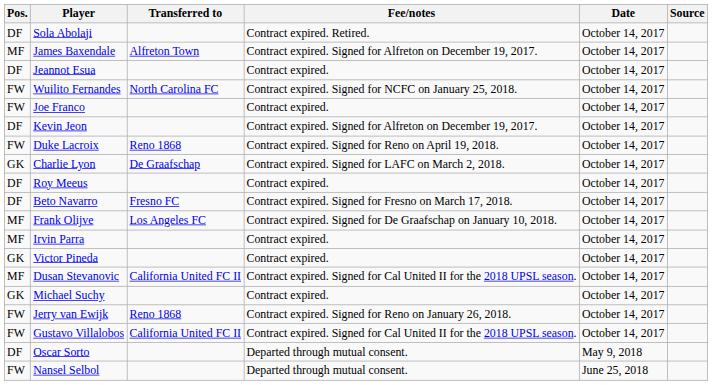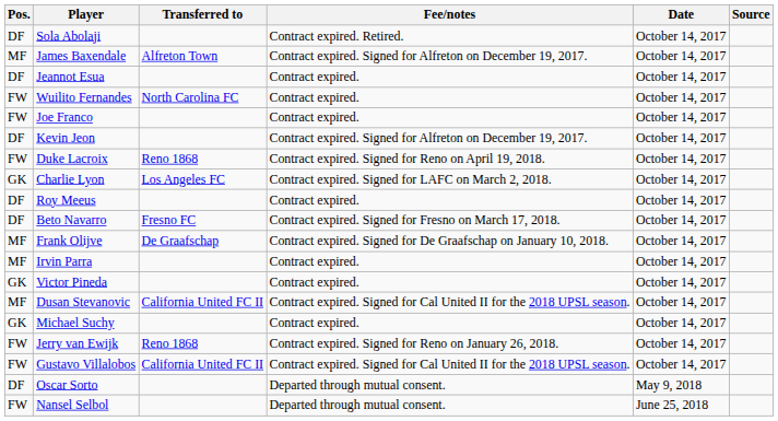Wuilito Fernandes | Fee/notes: Contract expired. Signed for NCFC on January 25, 2018. -> Contract expired.
Charlie Lyon | Transferred to: De Graafschap -> Los Angeles FC
Frank Olijve | Transferred to: Los Angeles FC -> De Graafschap
